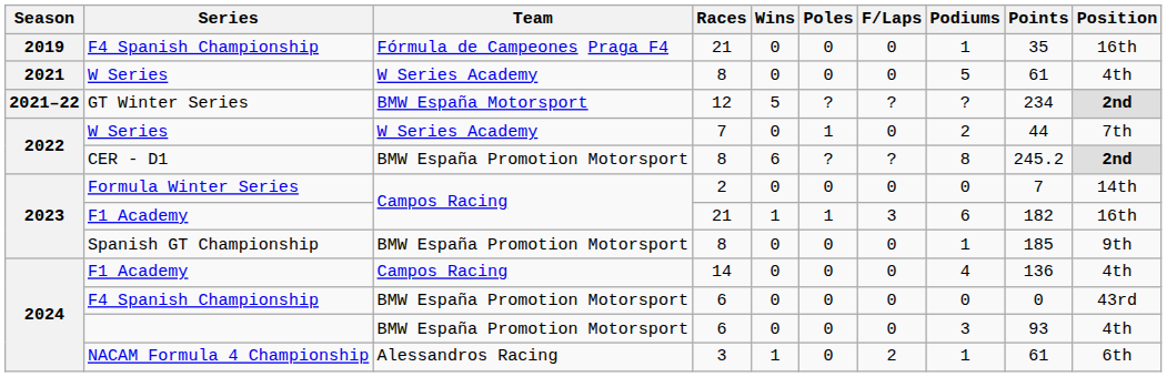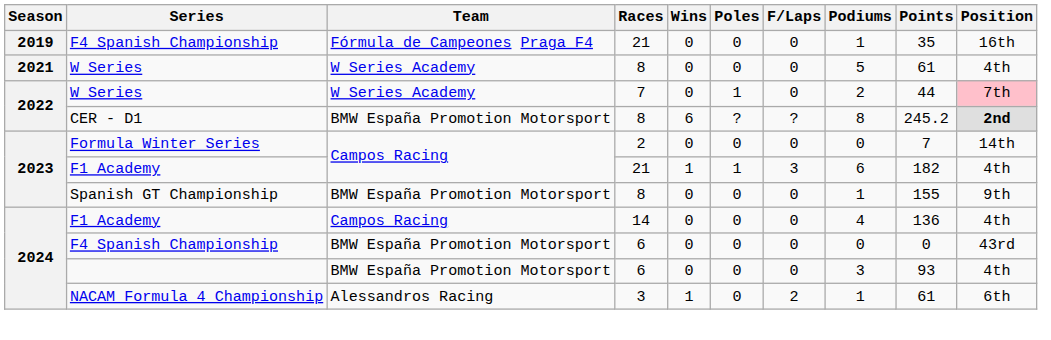- row: 2021–22 | GT Winter Series | BMW España Motorsport | 12 | 5 | ? | ? | ? | 234 | 2nd
W Series / 7 | Position: no background -> pink background
F1 Academy / 21 | Position: 16th -> 4th
Spanish GT Championship | Points: 185 -> 155
